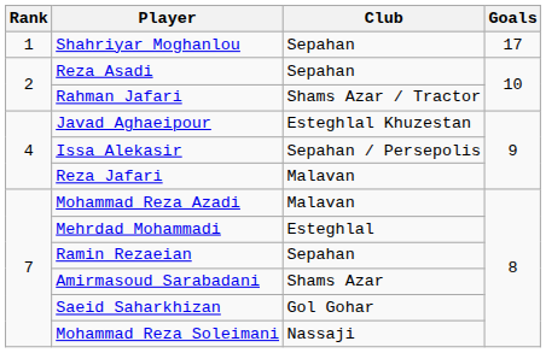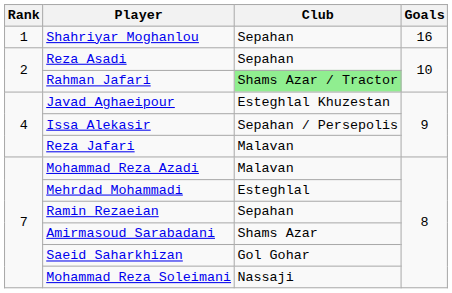Shahriyar Moghanlou | Goals: 17 -> 16
Rahman Jafari | Club: no background -> lightgreen background
